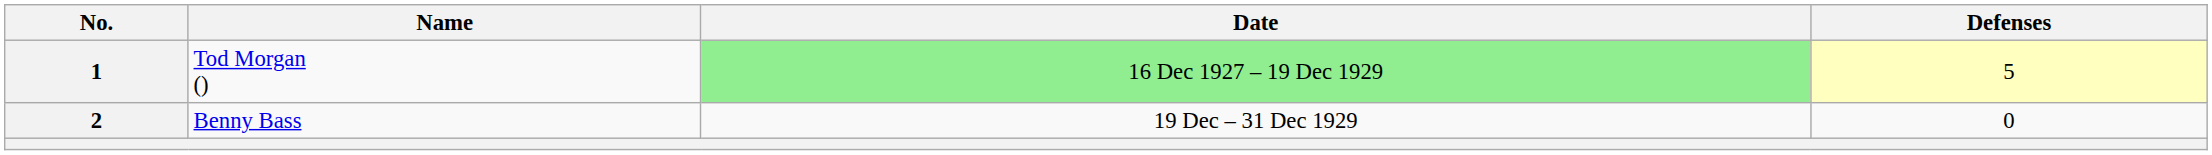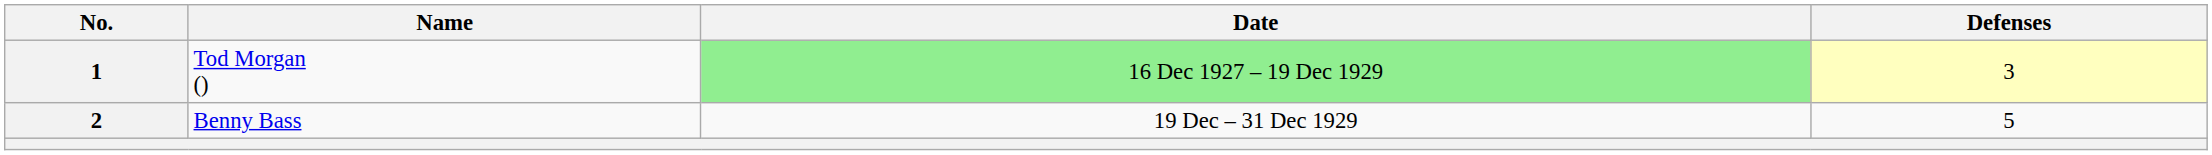1 | Defenses: 5 -> 3
2 | Defenses: 0 -> 5
